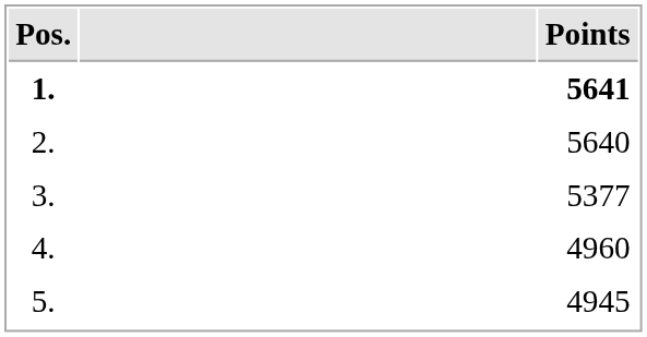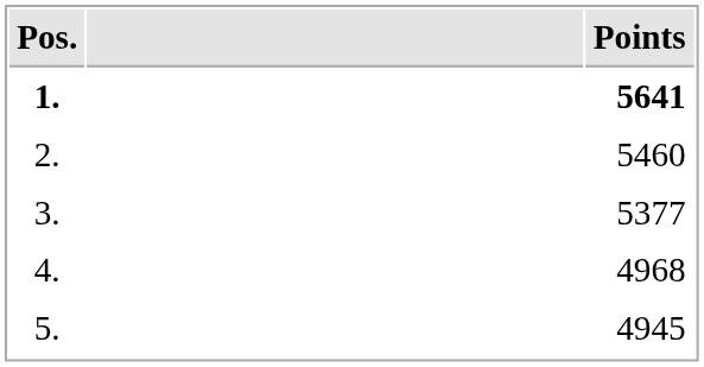2. | Points: 5640 -> 5460
4. | Points: 4960 -> 4968
